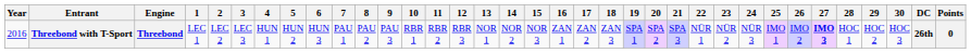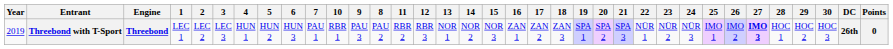columns swapped: 8 <-> 10
Threebond with T-Sport | Year: 2016 -> 2019
